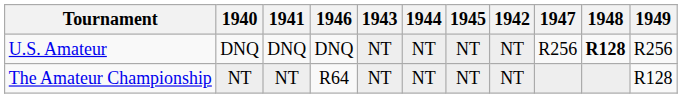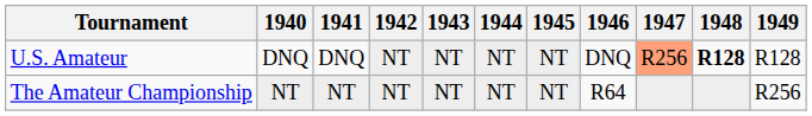columns swapped: 1942 <-> 1946
U.S. Amateur | 1947: no background -> lightsalmon background
U.S. Amateur | 1949: R256 -> R128
The Amateur Championship | 1949: R128 -> R256
